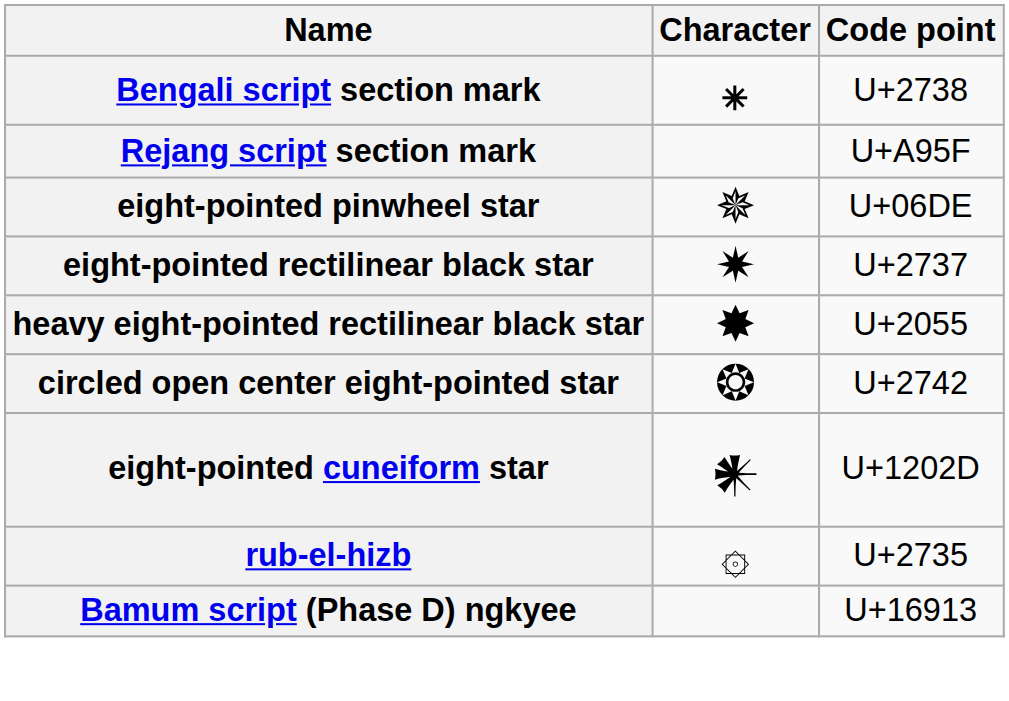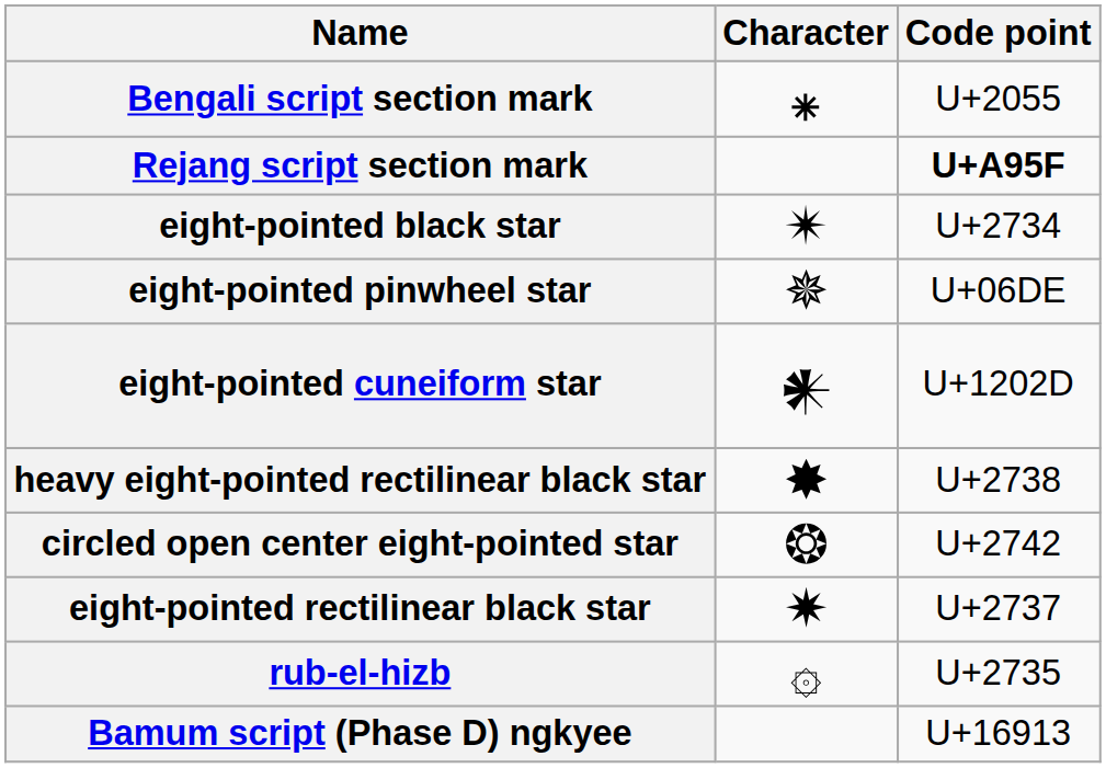Bengali script section mark | Code point: U+2738 -> U+2055
Rejang script section mark | Code point: normal -> bold
+ row: eight-pointed black star | ✴ | U+2734
rows swapped: eight-pointed rectilinear black star <-> eight-pointed cuneiform star
heavy eight-pointed rectilinear black star | Code point: U+2055 -> U+2738
